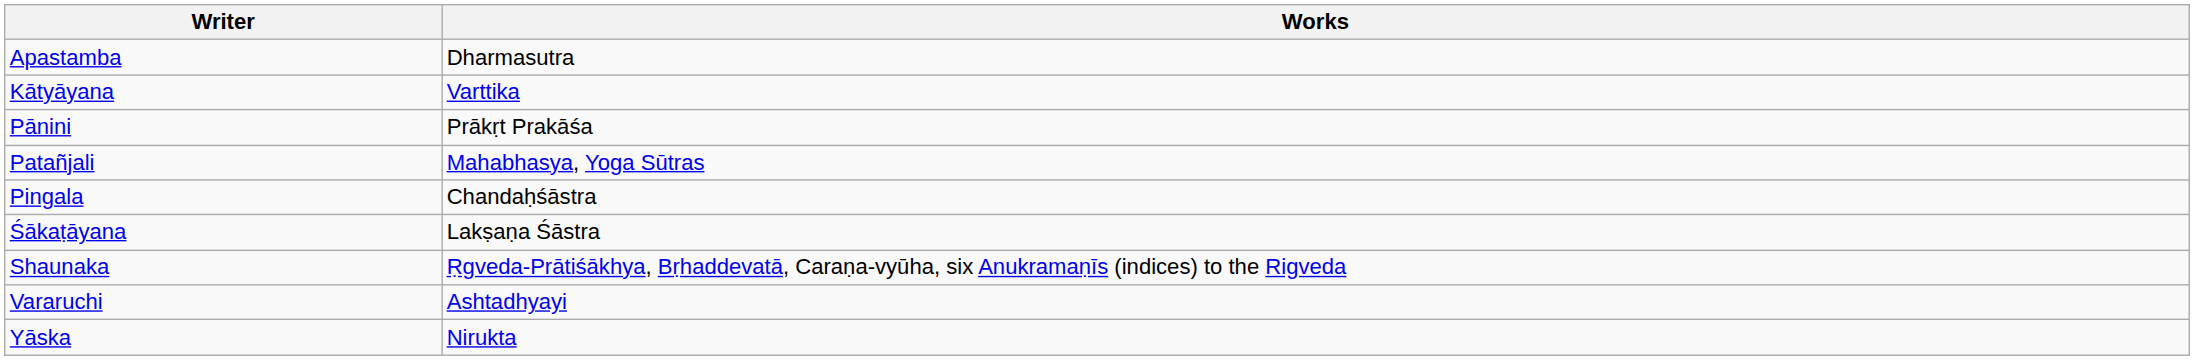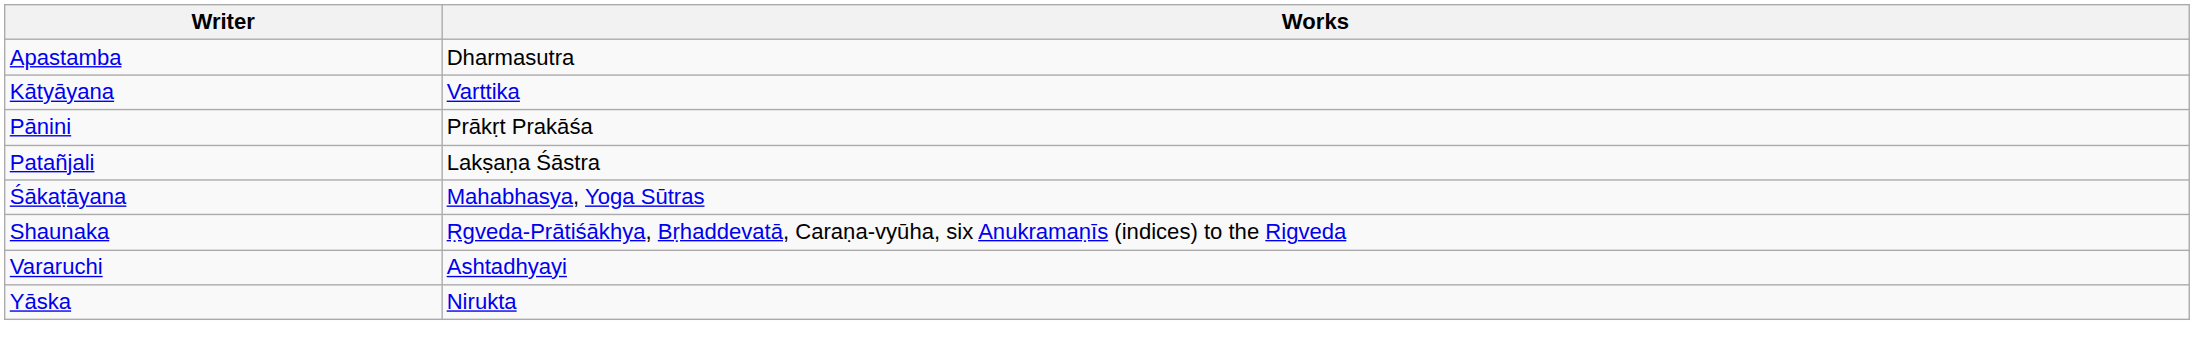Patañjali | Works: Mahabhasya, Yoga Sūtras -> Lakṣaṇa Śāstra
- row: Pingala | Chandaḥśāstra
Śākaṭāyana | Works: Lakṣaṇa Śāstra -> Mahabhasya, Yoga Sūtras
